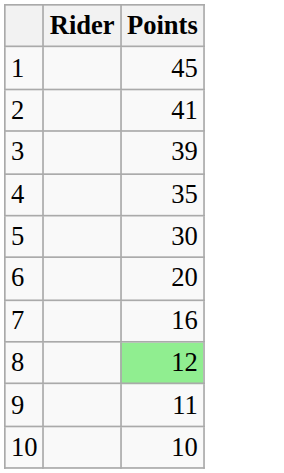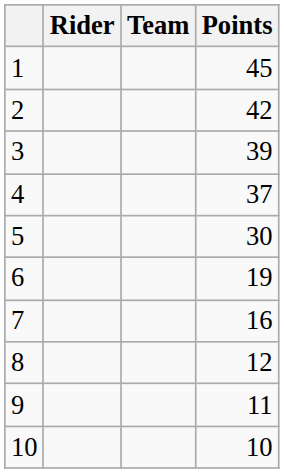+ column: Team
2 | Points: 41 -> 42
4 | Points: 35 -> 37
6 | Points: 20 -> 19
8 | Points: lightgreen background -> no background
